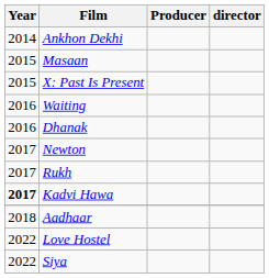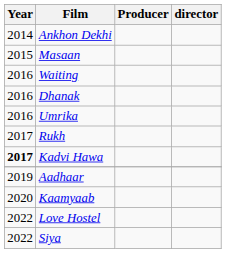- row: 2015 | X: Past Is Present
+ row: 2016 | Umrika
- row: 2017 | Newton
Aadhaar | Year: 2018 -> 2019
+ row: 2020 | Kaamyaab
